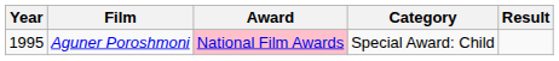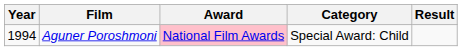Aguner Poroshmoni | Year: 1995 -> 1994
